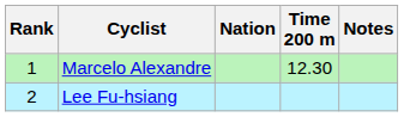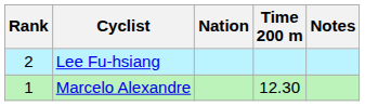rows swapped: Marcelo Alexandre <-> Lee Fu-hsiang
